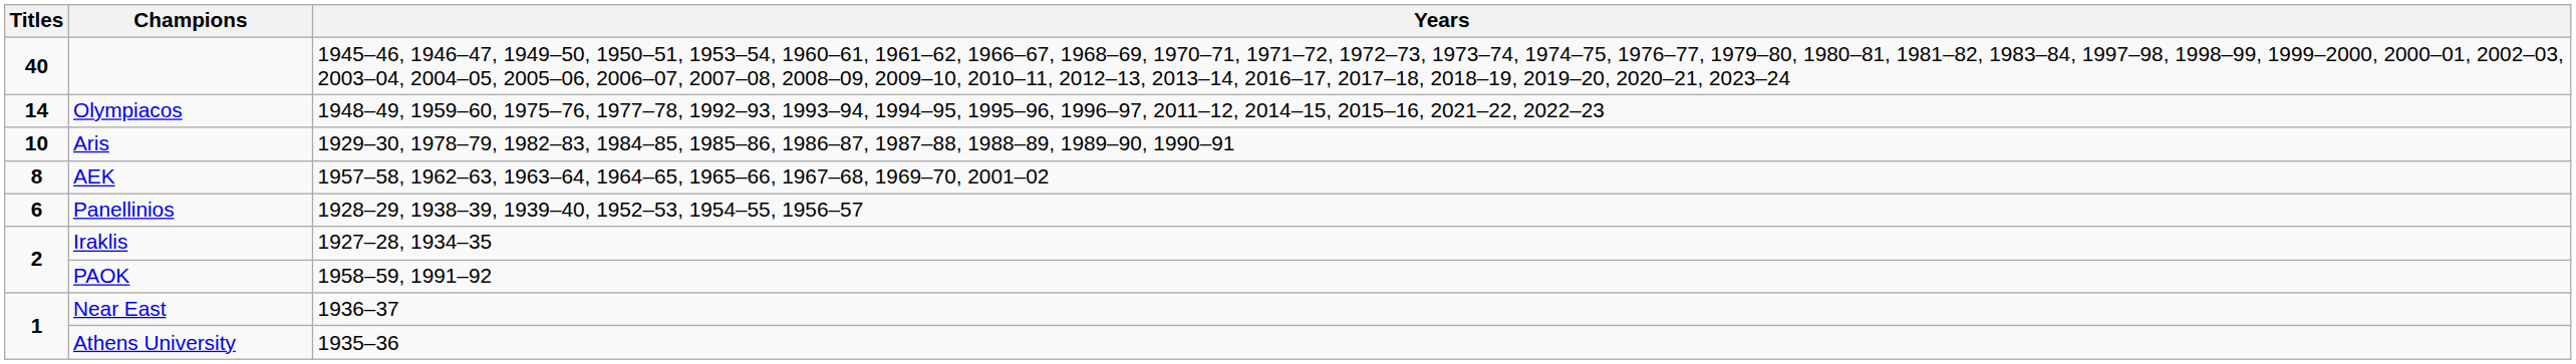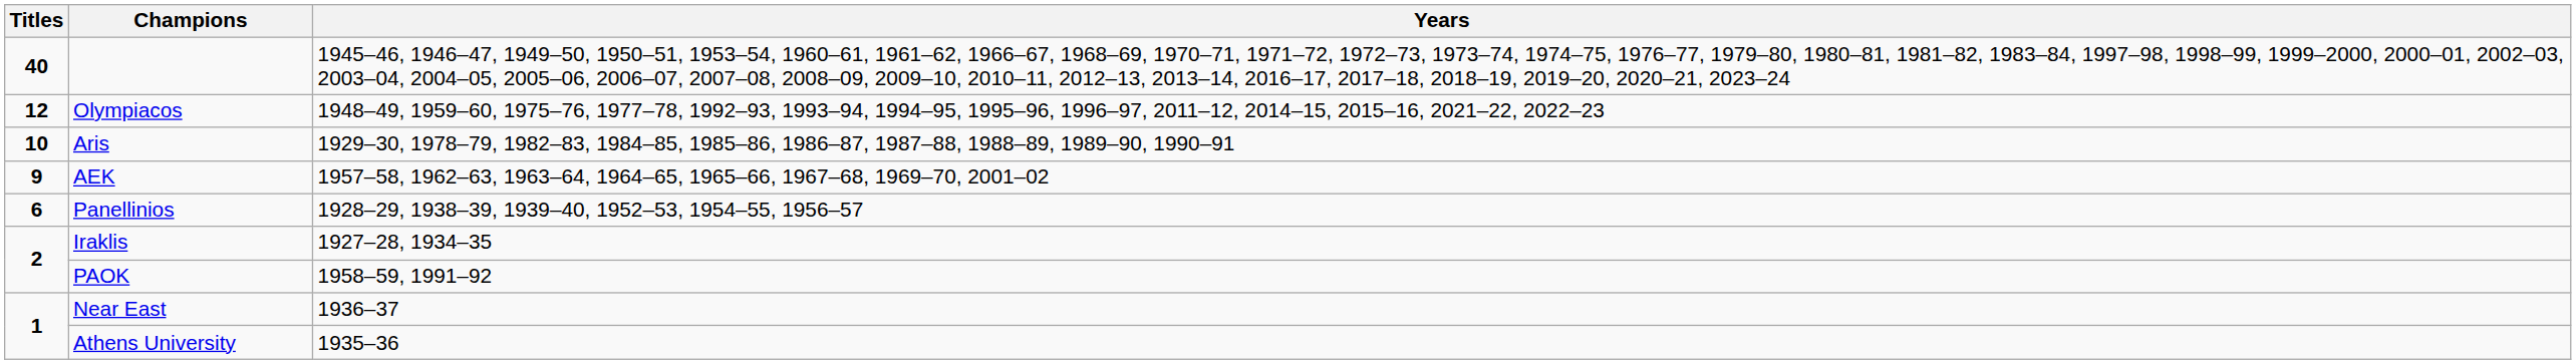Olympiacos | Titles: 14 -> 12
AEK | Titles: 8 -> 9
